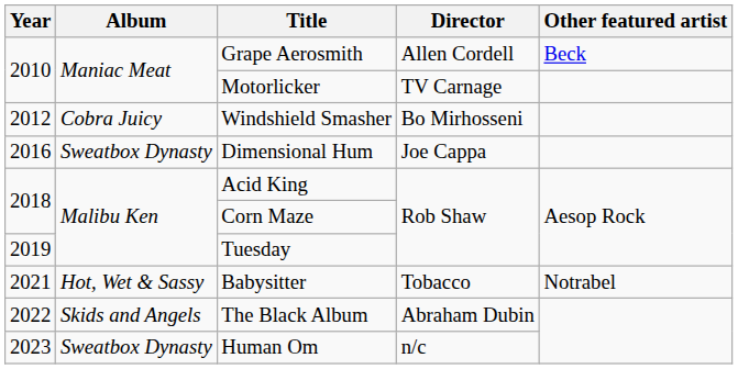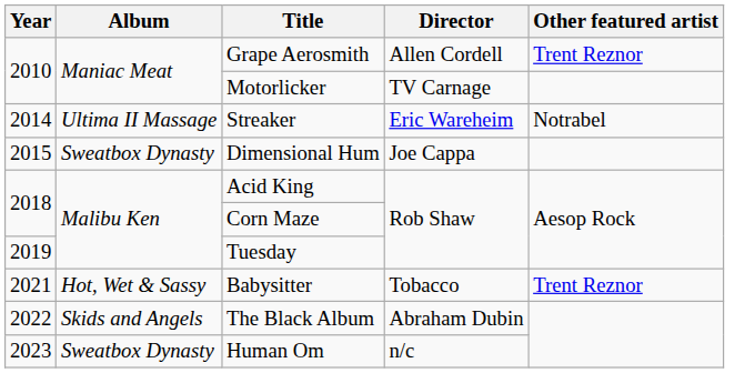Grape Aerosmith | Other featured artist: Beck -> Trent Reznor
- row: 2012 | Cobra Juicy | Windshield Smasher | Bo Mirhosseni
+ row: 2014 | Ultima II Massage | Streaker | Eric Wareheim | Notrabel
Dimensional Hum | Year: 2016 -> 2015
Babysitter | Other featured artist: Notrabel -> Trent Reznor
